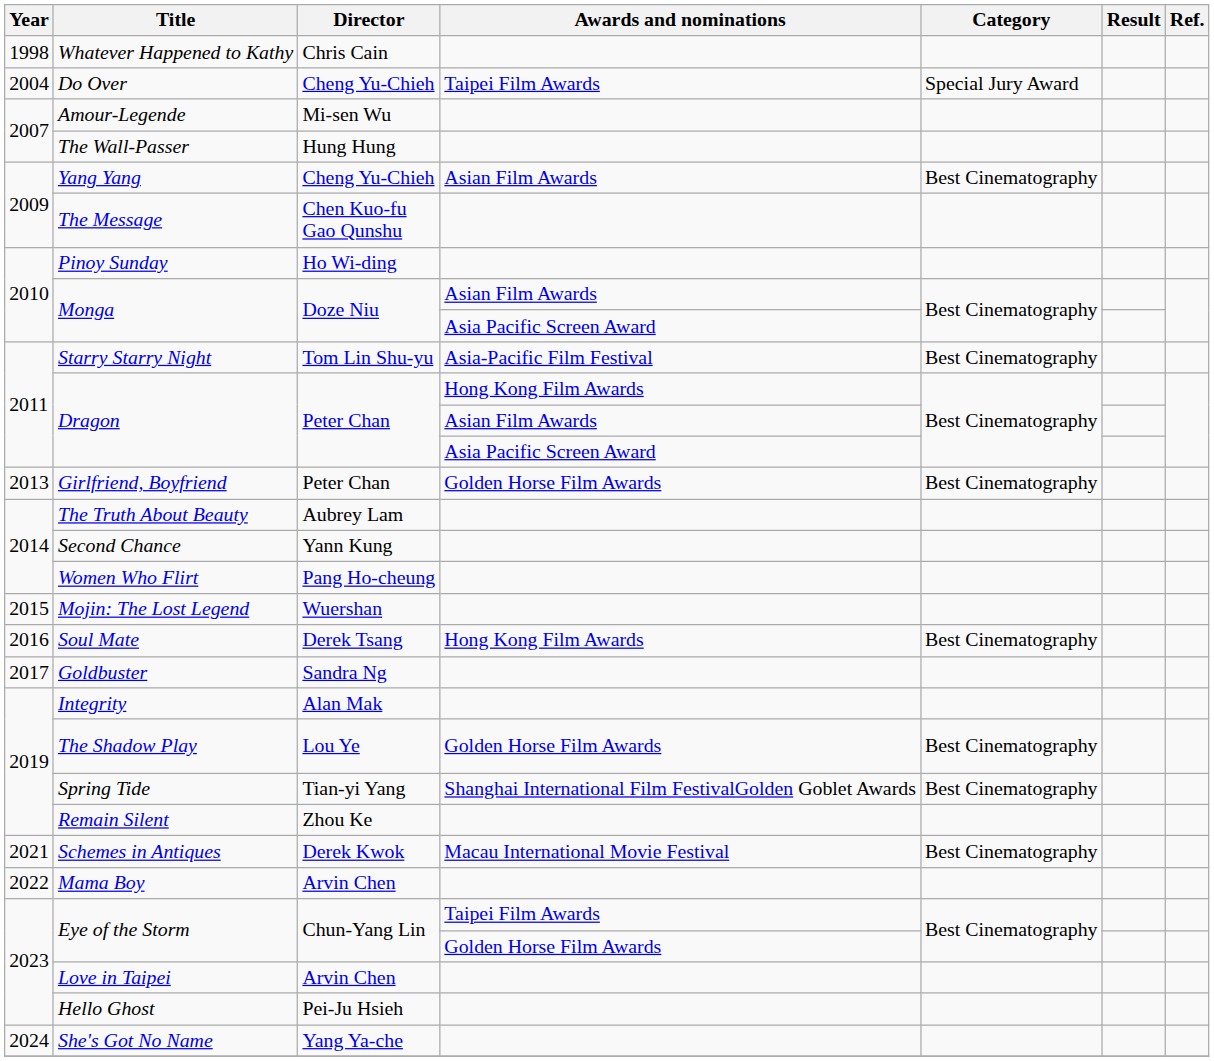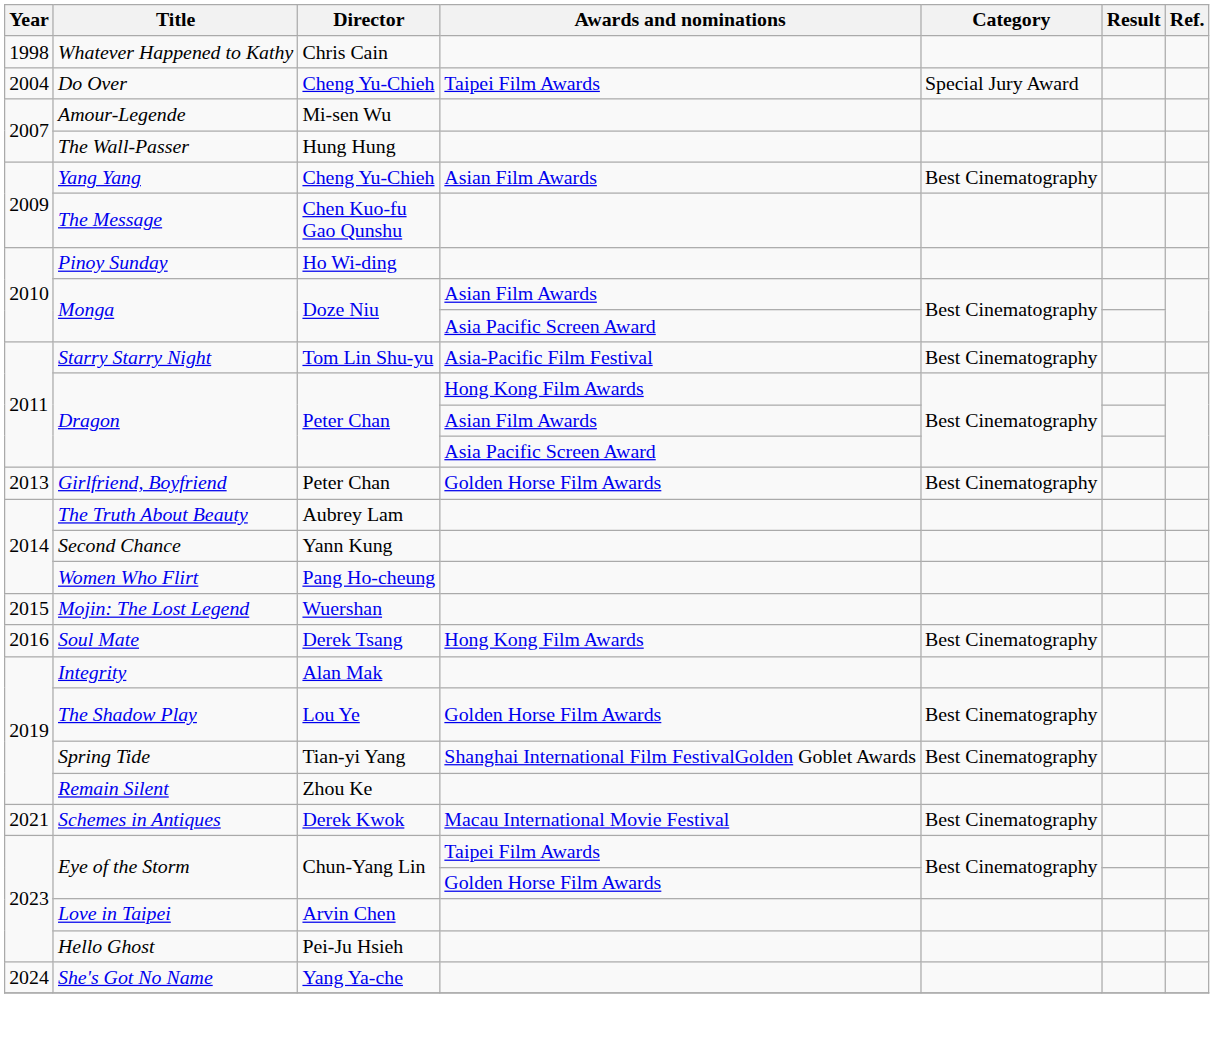- row: 2017 | Goldbuster | Sandra Ng
- row: 2022 | Mama Boy | Arvin Chen
